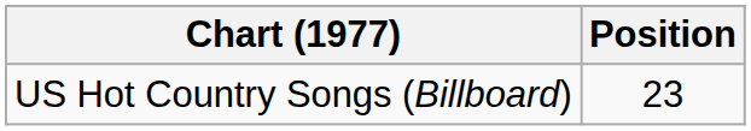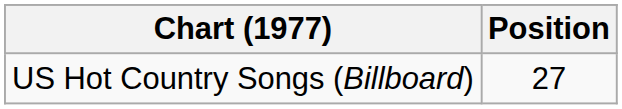US Hot Country Songs (Billboard) | Position: 23 -> 27
